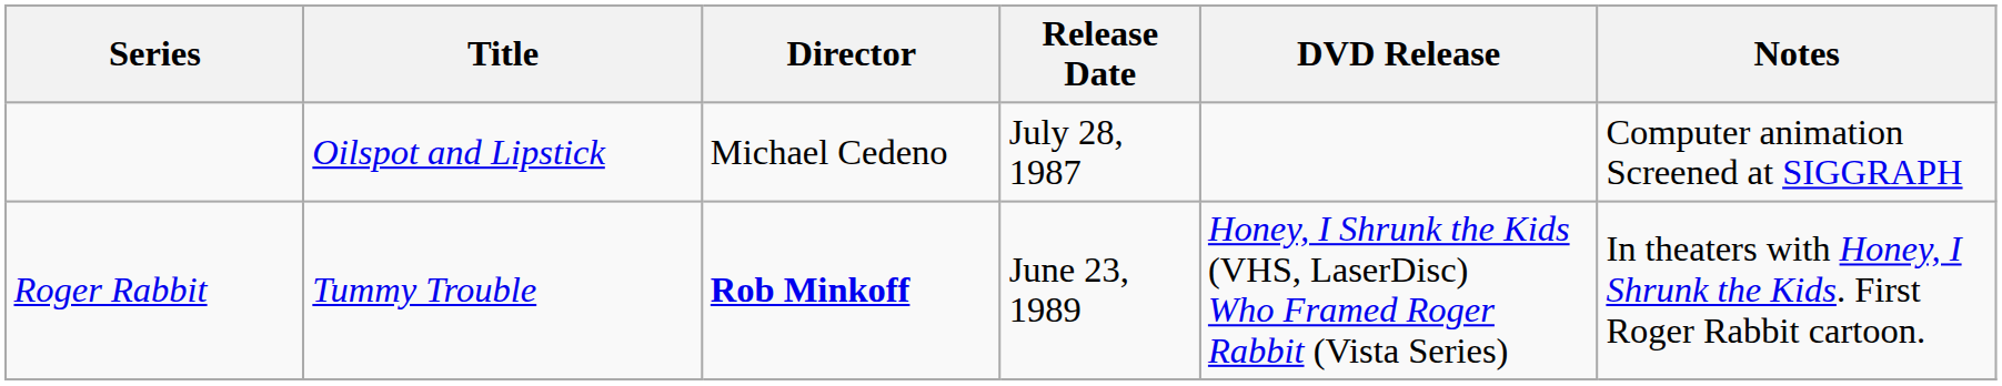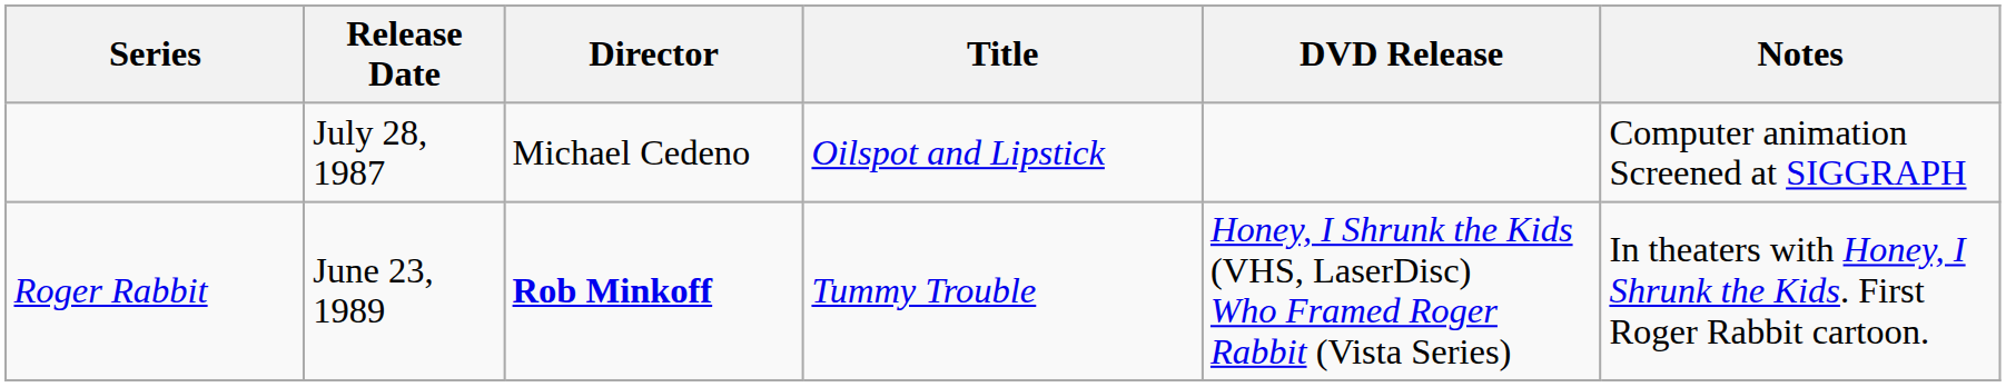columns swapped: Title <-> Release Date
